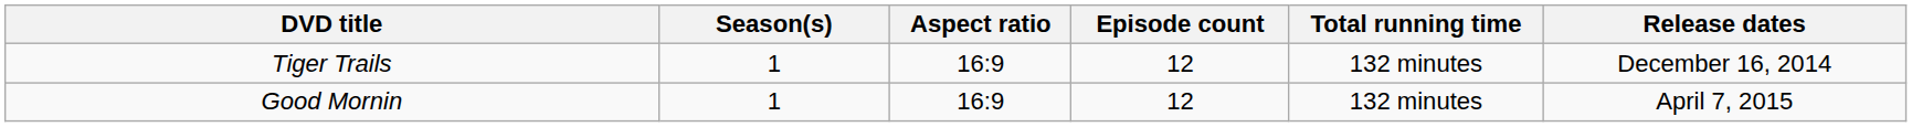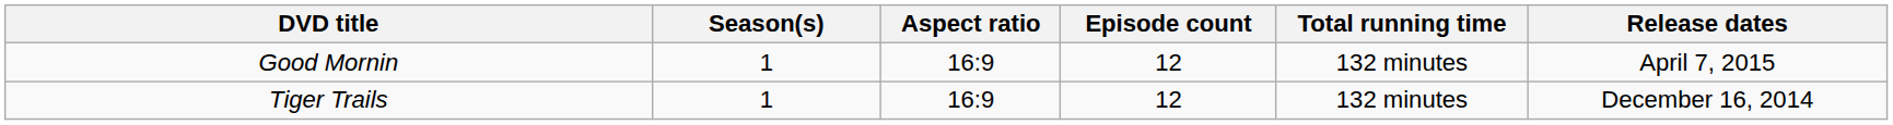rows swapped: Tiger Trails <-> Good Mornin
